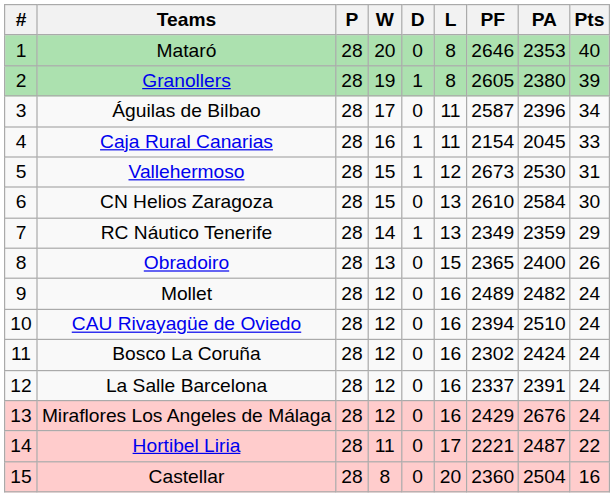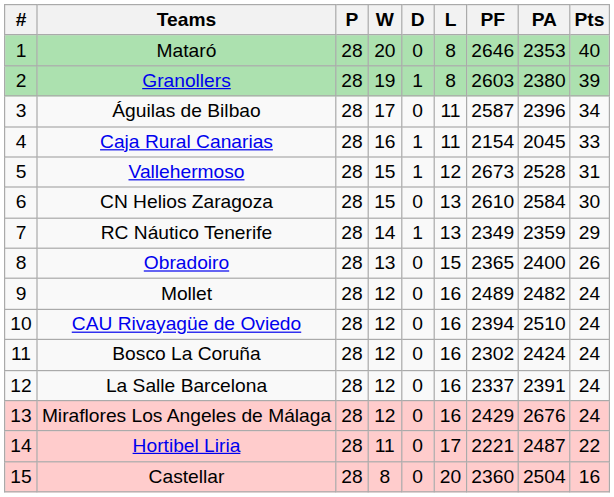Granollers | PF: 2605 -> 2603
Vallehermoso | PA: 2530 -> 2528
